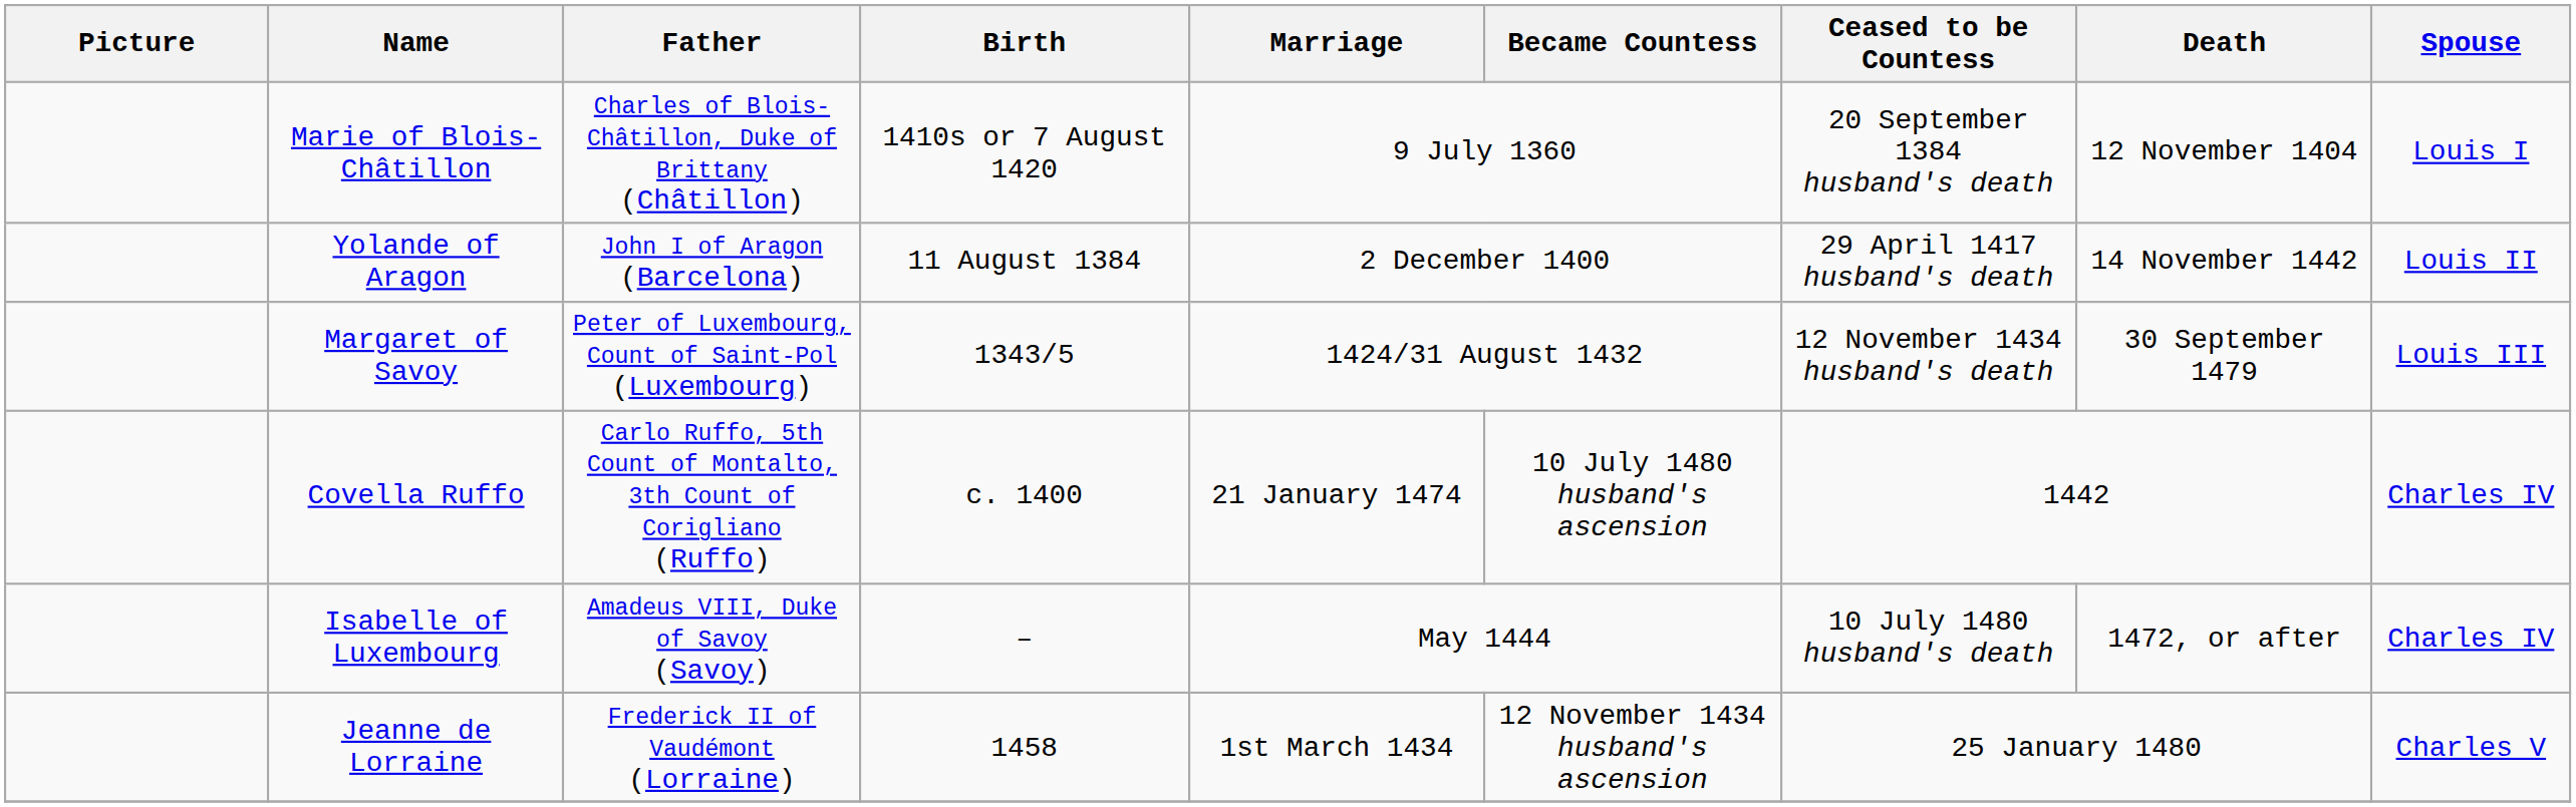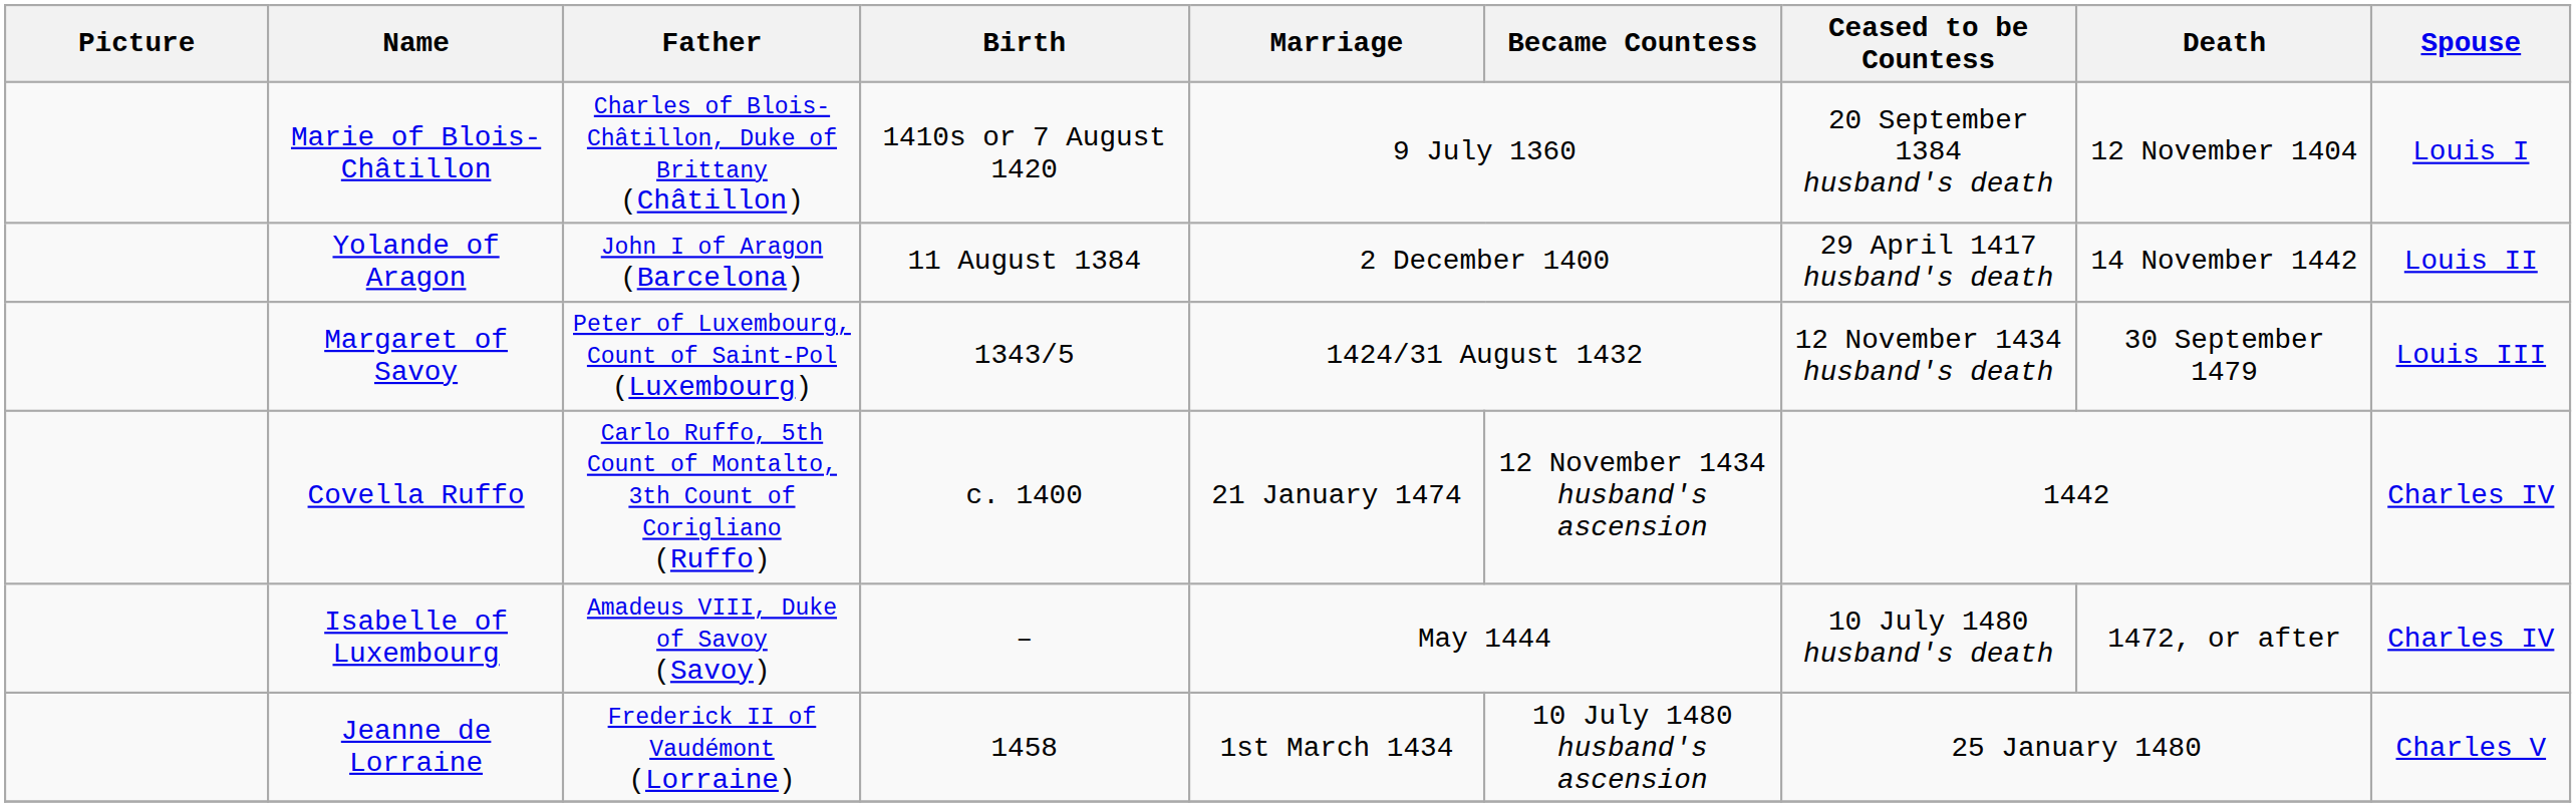Covella Ruffo | Became Countess: 10 July 1480 husband's ascension -> 12 November 1434 husband's ascension
Jeanne de Lorraine | Became Countess: 12 November 1434 husband's ascension -> 10 July 1480 husband's ascension
